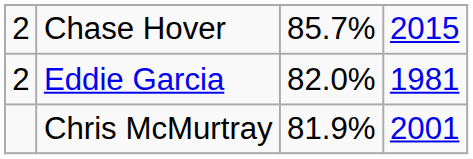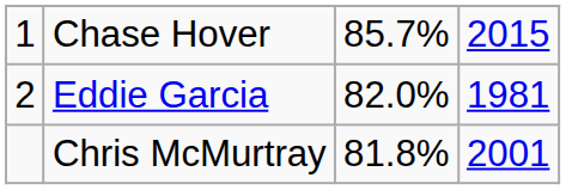Chase Hover | column 1: 2 -> 1
Chris McMurtray | column 3: 81.9% -> 81.8%
